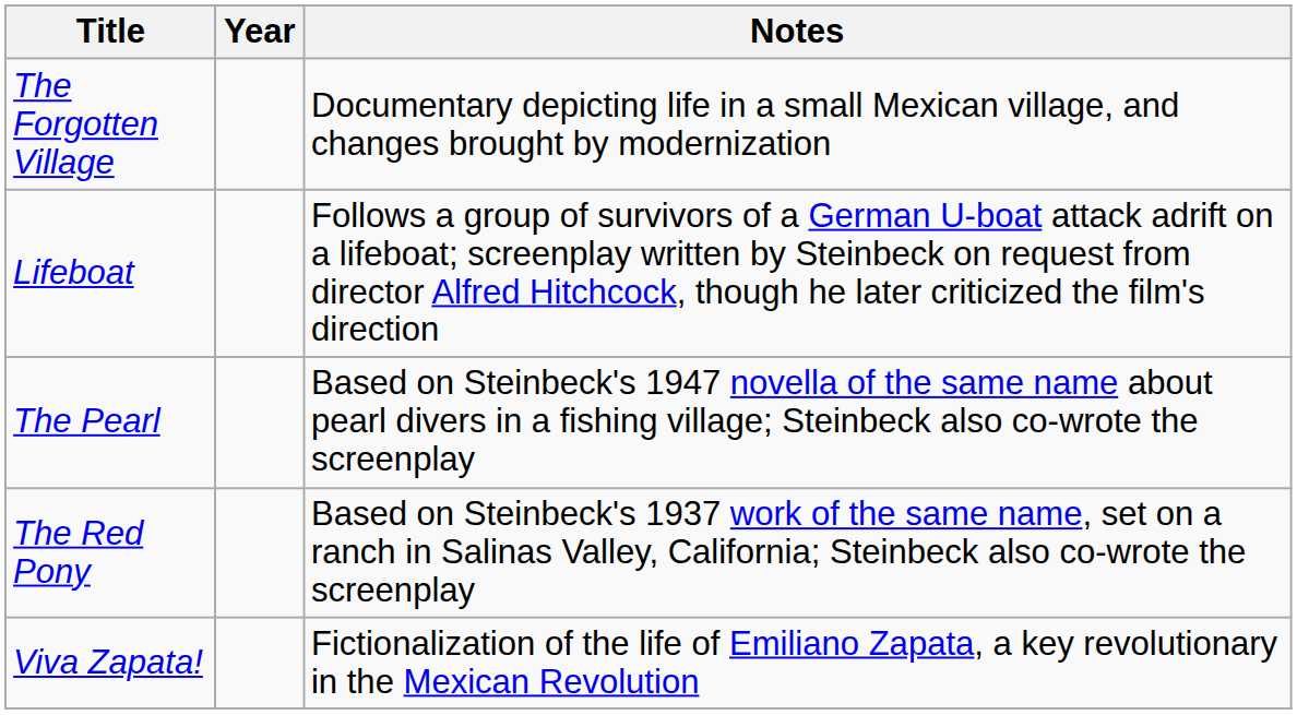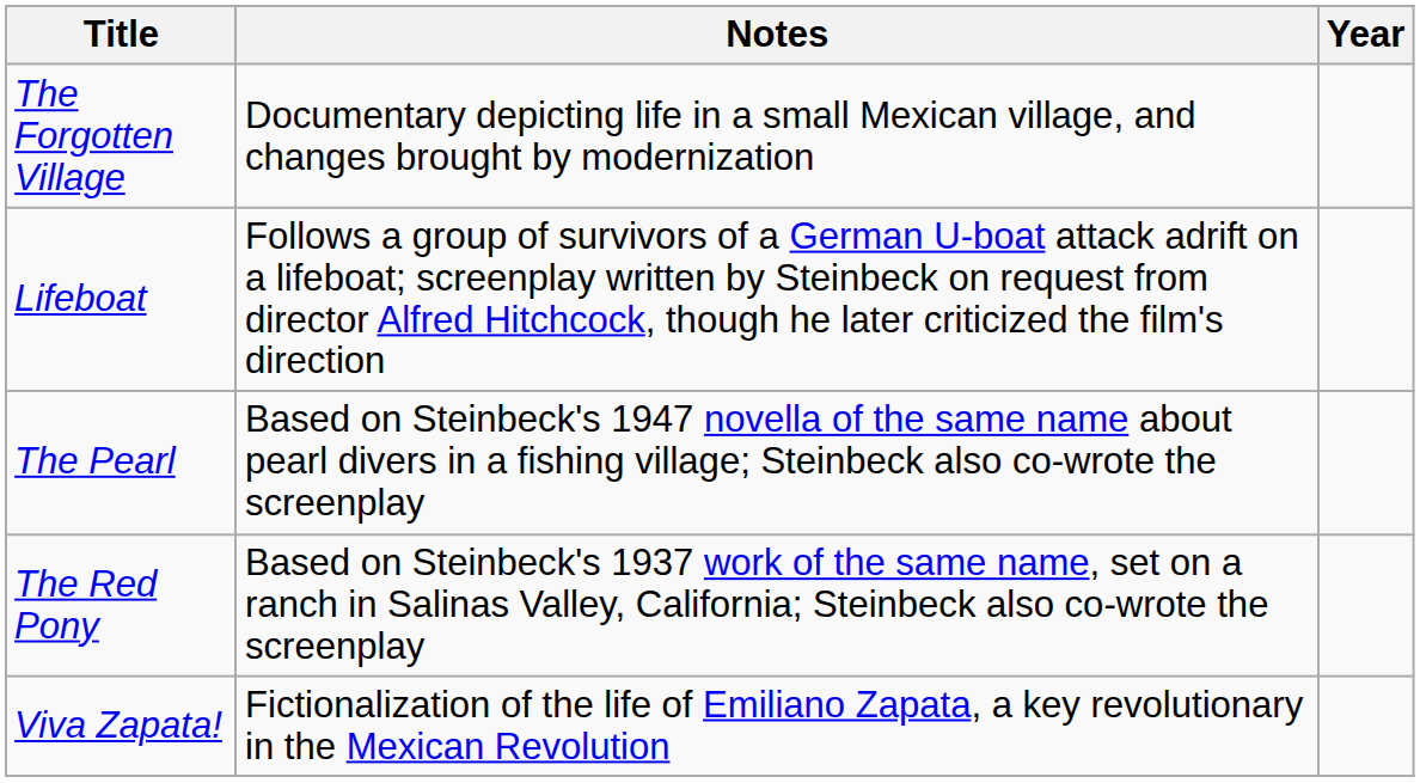columns swapped: Year <-> Notes
